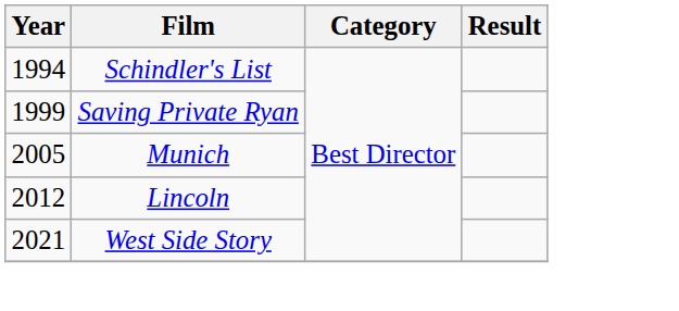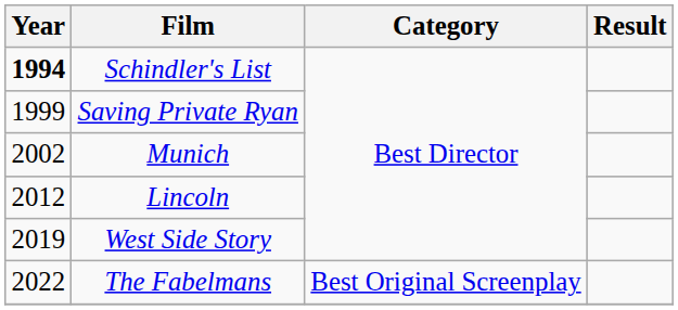Schindler's List | Year: normal -> bold
Munich | Year: 2005 -> 2002
West Side Story | Year: 2021 -> 2019
+ row: 2022 | The Fabelmans | Best Original Screenplay
